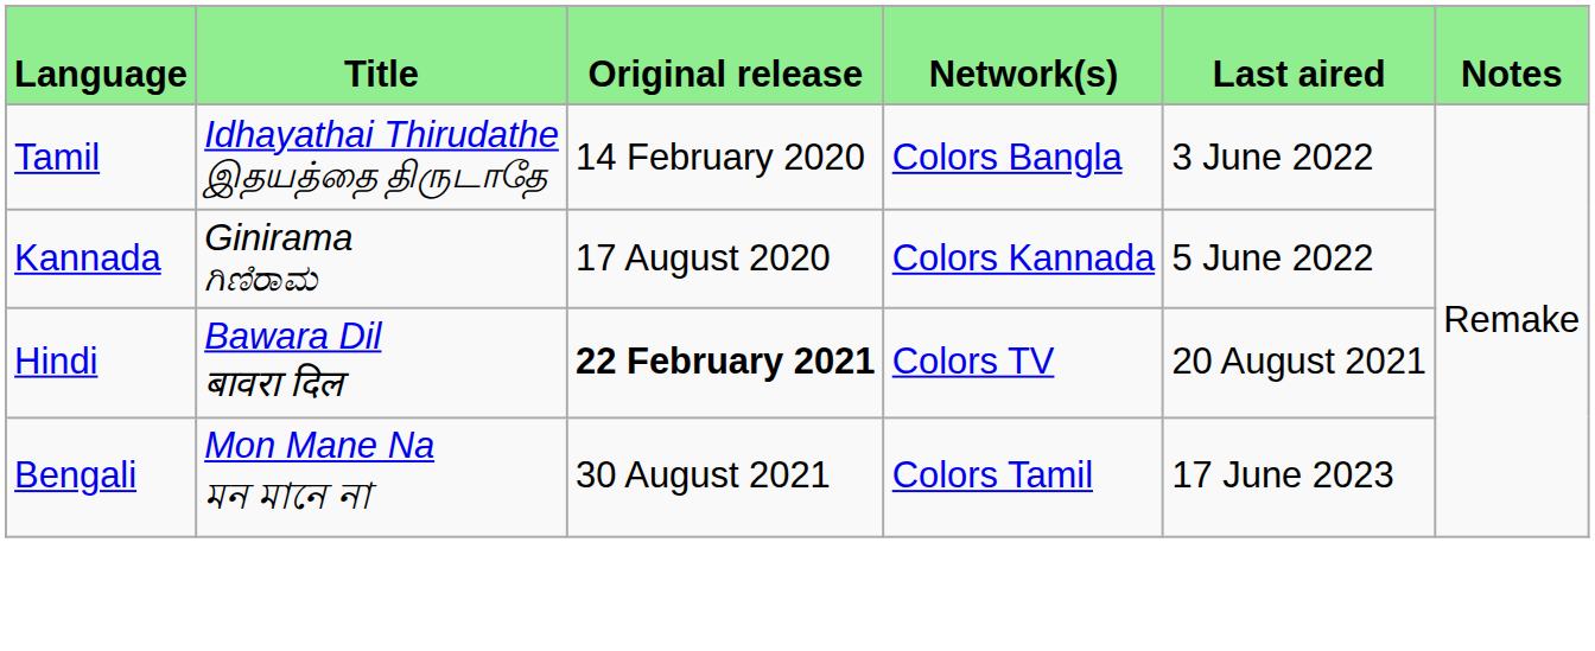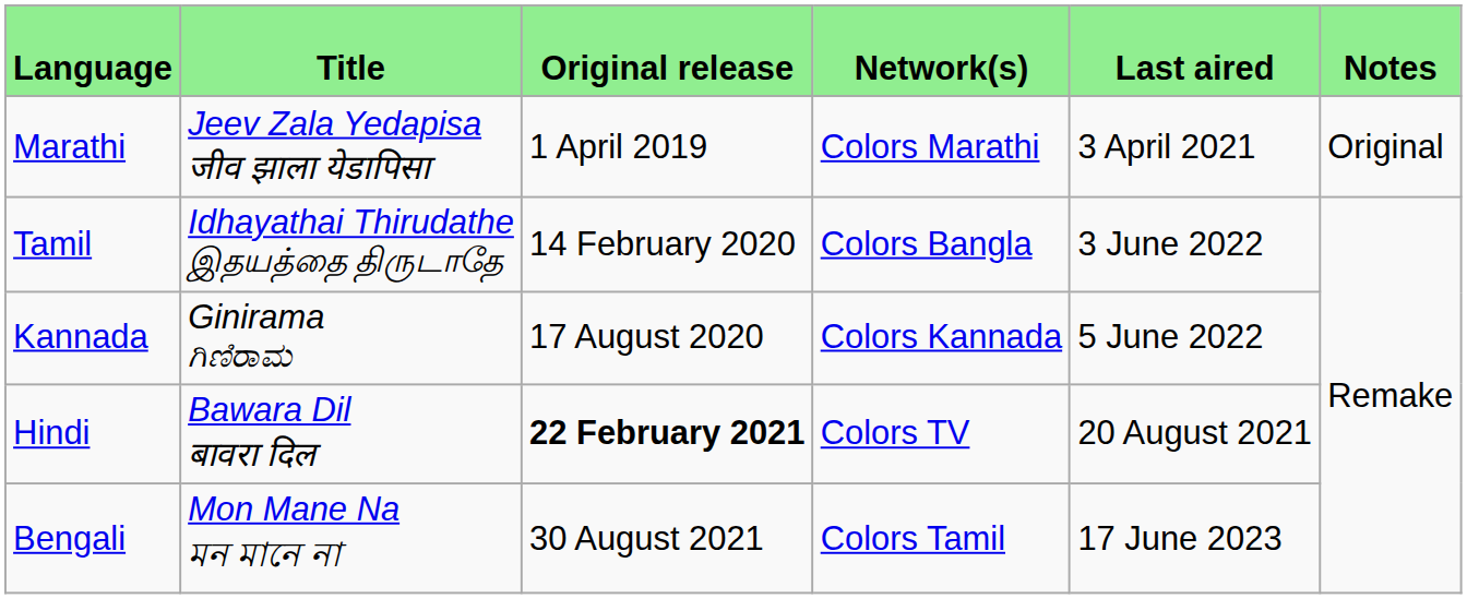+ row: Marathi | Jeev Zala Yedapisa जीव झाला येडापिसा | 1 April 2019 | Colors Marathi | 3 April 2021 | Original
